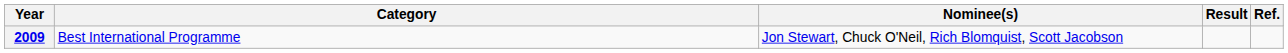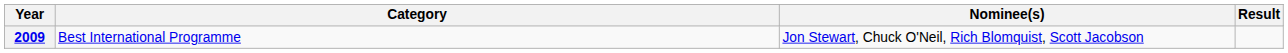- column: Ref.
